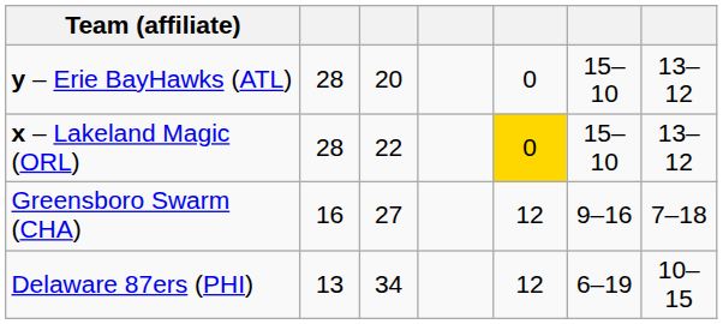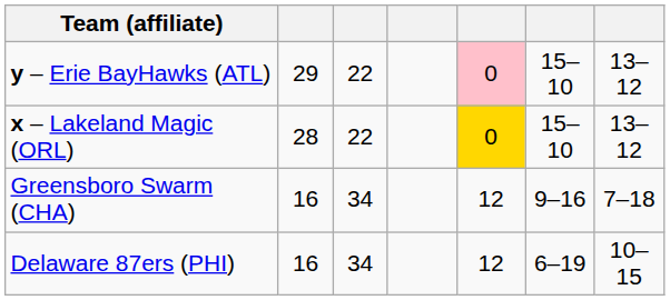y – Erie BayHawks (ATL) | column 2: 28 -> 29
y – Erie BayHawks (ATL) | column 3: 20 -> 22
y – Erie BayHawks (ATL) | column 5: no background -> pink background
Greensboro Swarm (CHA) | column 3: 27 -> 34
Delaware 87ers (PHI) | column 2: 13 -> 16
